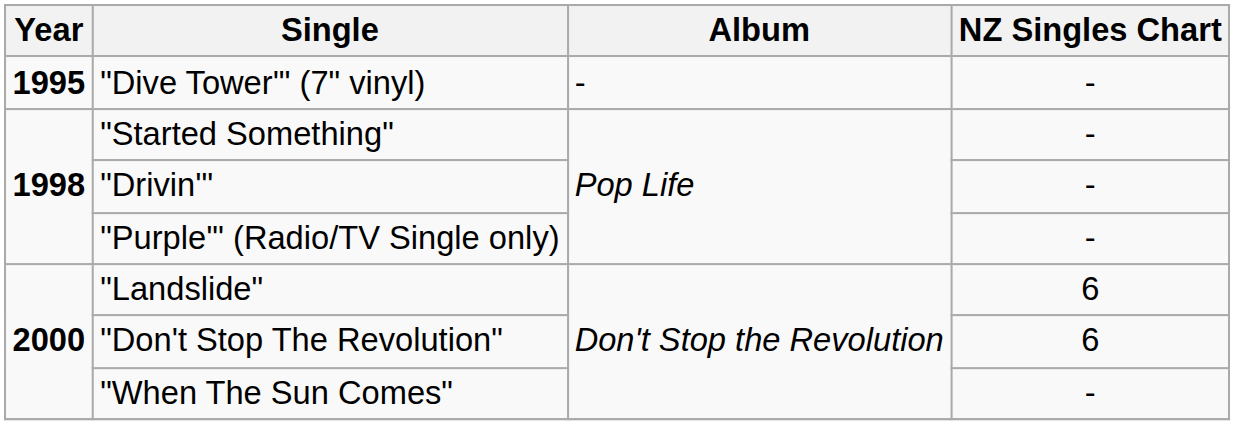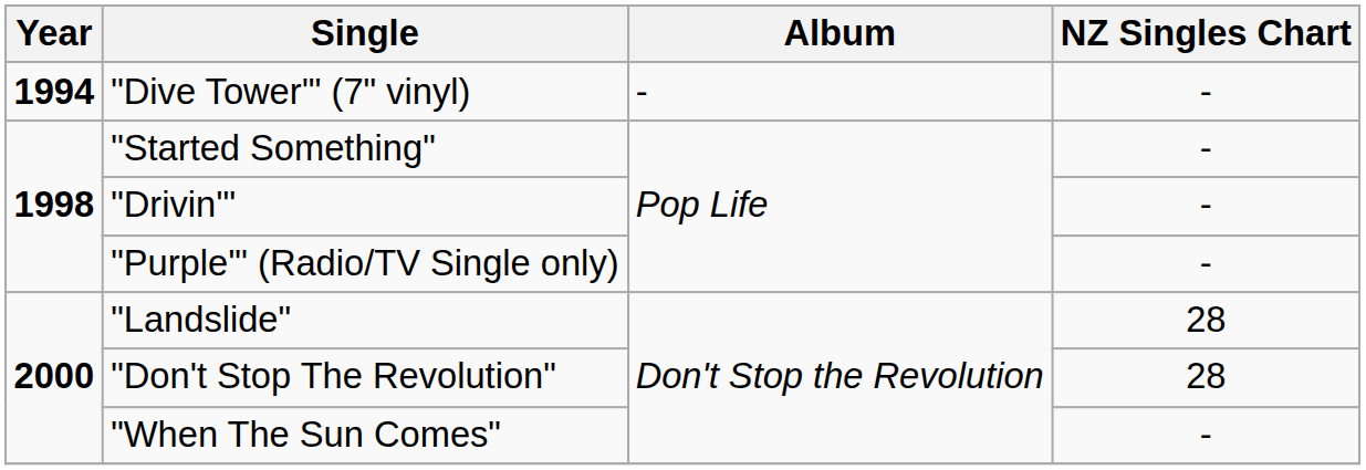"Dive Tower'" (7" vinyl) | Year: 1995 -> 1994
"Landslide" | NZ Singles Chart: 6 -> 28
"Don't Stop The Revolution" | NZ Singles Chart: 6 -> 28
